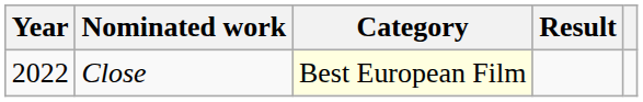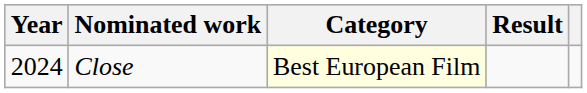Close | Year: 2022 -> 2024
